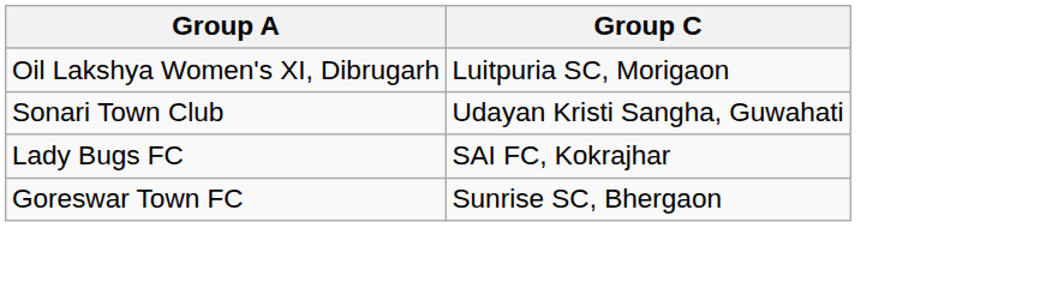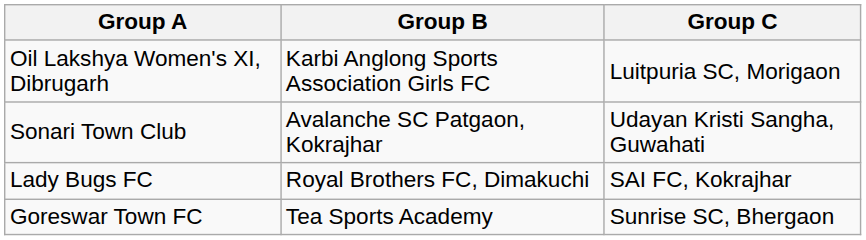+ column: Group B | Karbi Anglong Sports Association Girls FC | Avalanche SC Patgaon, Kokrajhar | Royal Brothers FC, Dimakuchi | Tea Sports Academy
